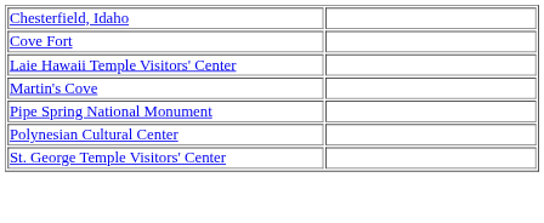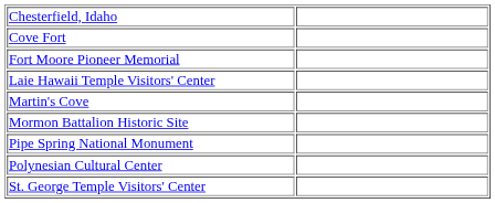+ row: Fort Moore Pioneer Memorial
+ row: Mormon Battalion Historic Site
